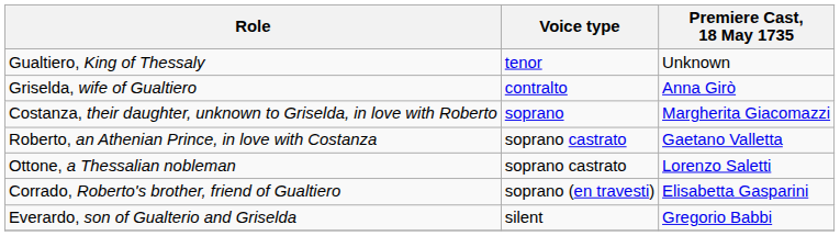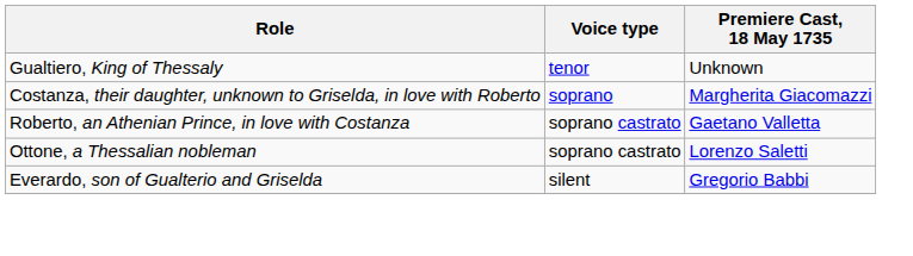- row: Griselda, wife of Gualtiero | contralto | Anna Girò
- row: Corrado, Roberto's brother, friend of Gualtiero | soprano (en travesti) | Elisabetta Gasparini
